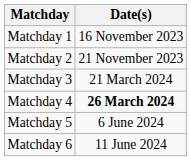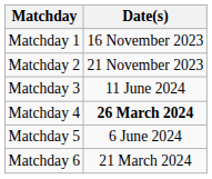Matchday 3 | Date(s): 21 March 2024 -> 11 June 2024
Matchday 6 | Date(s): 11 June 2024 -> 21 March 2024
